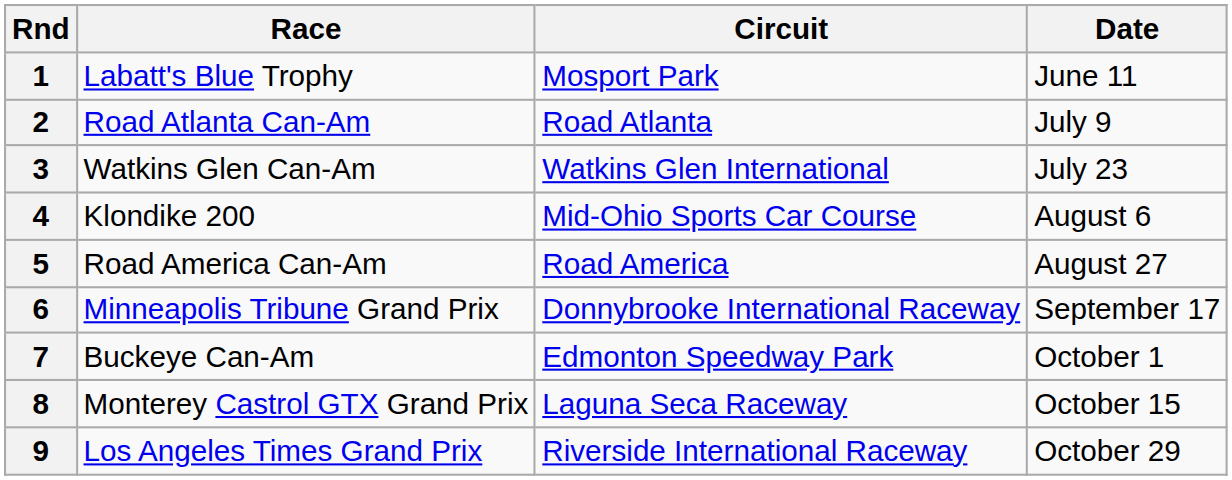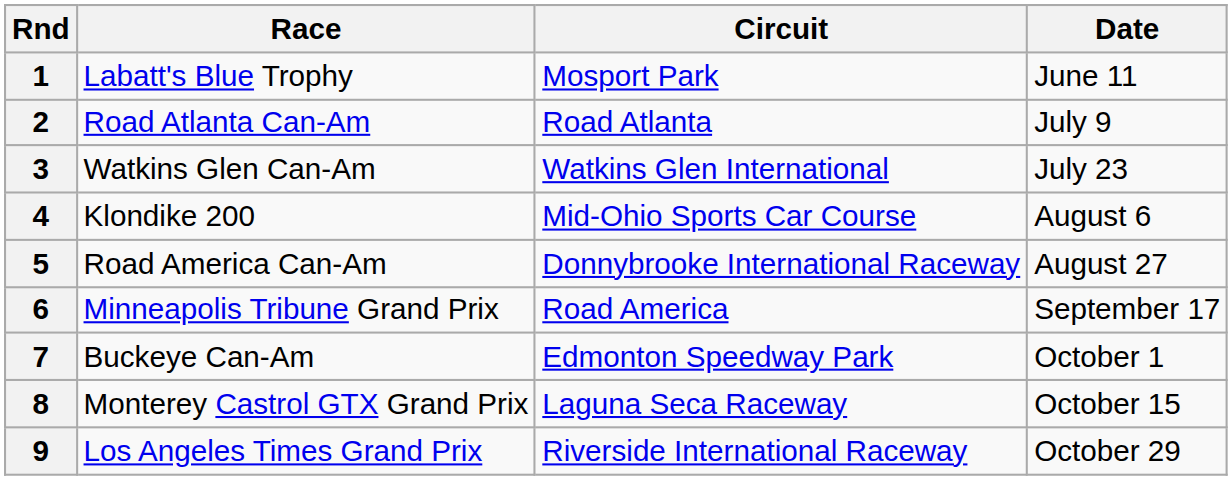5 | Circuit: Road America -> Donnybrooke International Raceway
6 | Circuit: Donnybrooke International Raceway -> Road America
